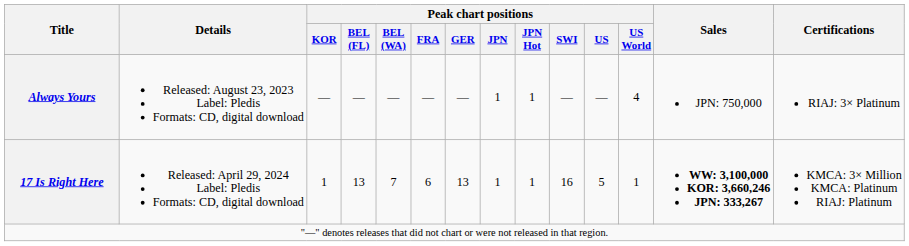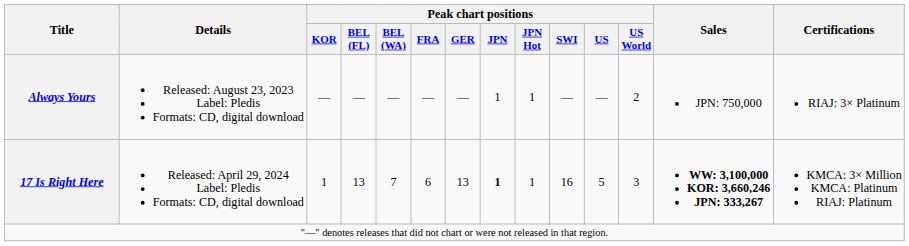Always Yours | Peak chart positions / US World: 4 -> 2
17 Is Right Here | Peak chart positions / JPN: normal -> bold
17 Is Right Here | Peak chart positions / US World: 1 -> 3
